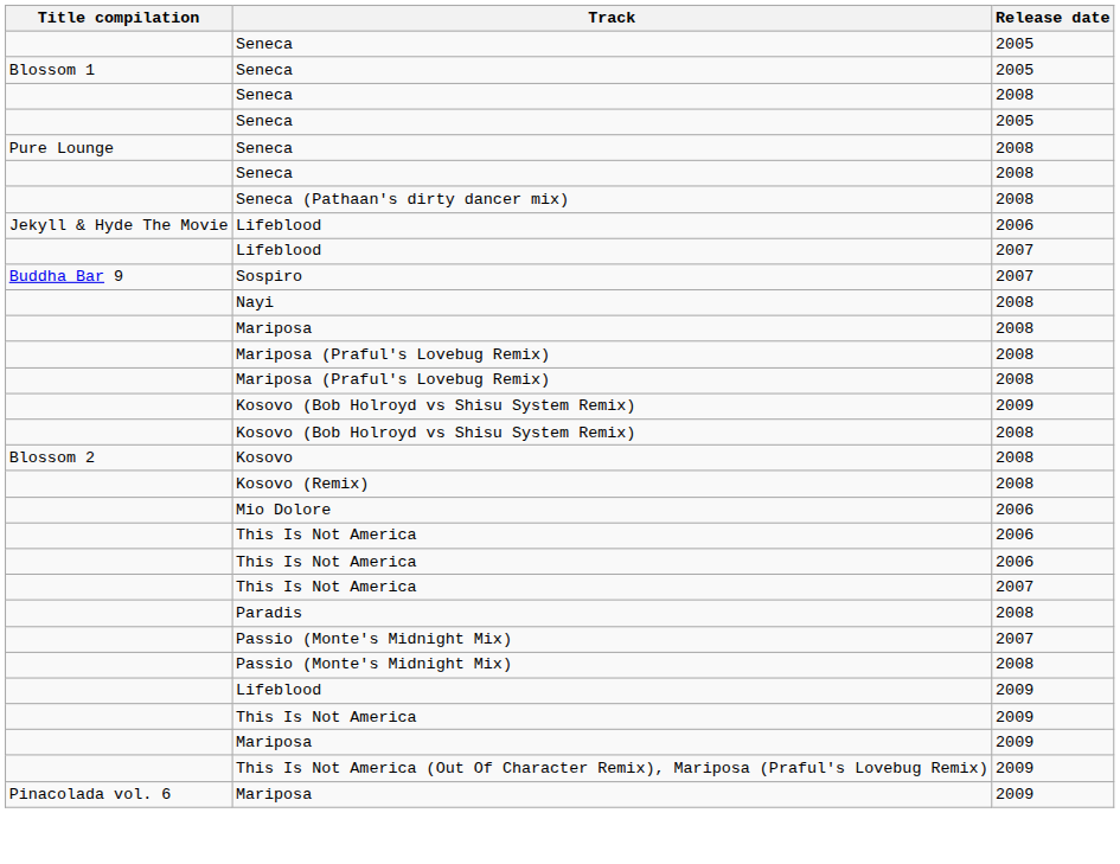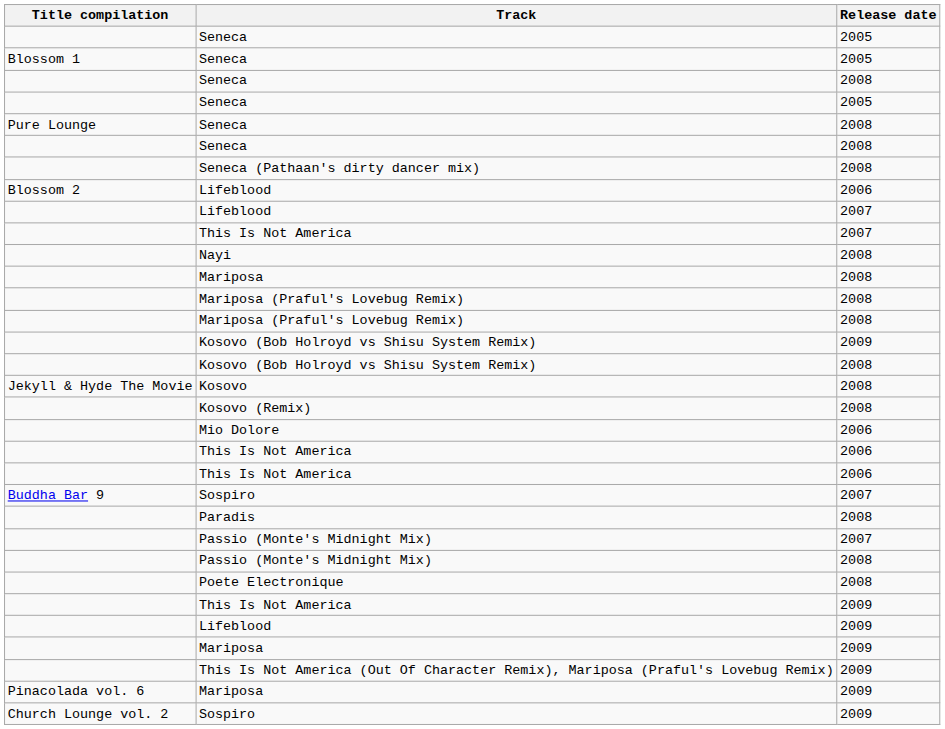Lifeblood / 2006 | Title compilation: Jekyll & Hyde The Movie -> Blossom 2
rows swapped: Sospiro / 2007 <-> This Is Not America / 2007
Kosovo | Title compilation: Blossom 2 -> Jekyll & Hyde The Movie
+ row: Poete Electronique | 2008
rows swapped: This Is Not America / 2009 <-> Lifeblood / 2009
+ row: Church Lounge vol. 2 | Sospiro | 2009
